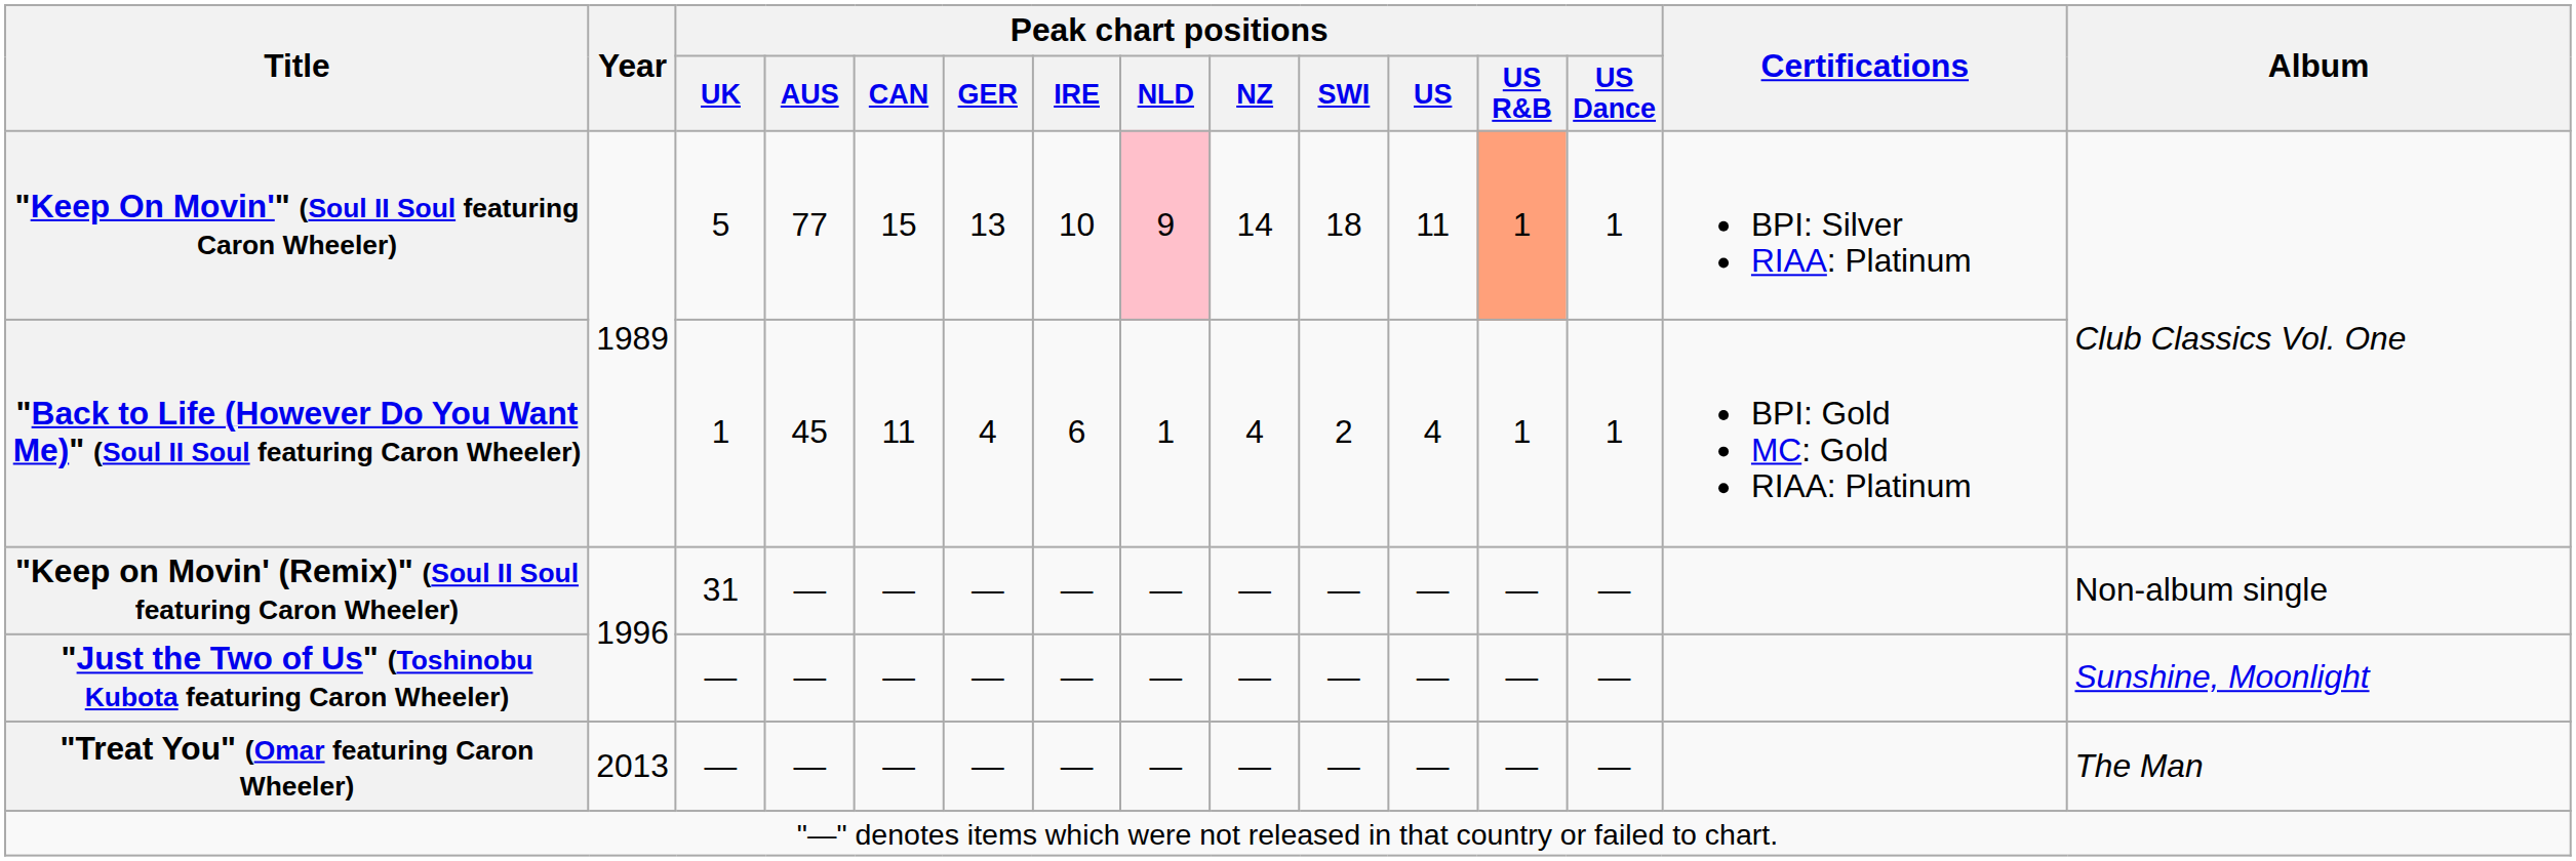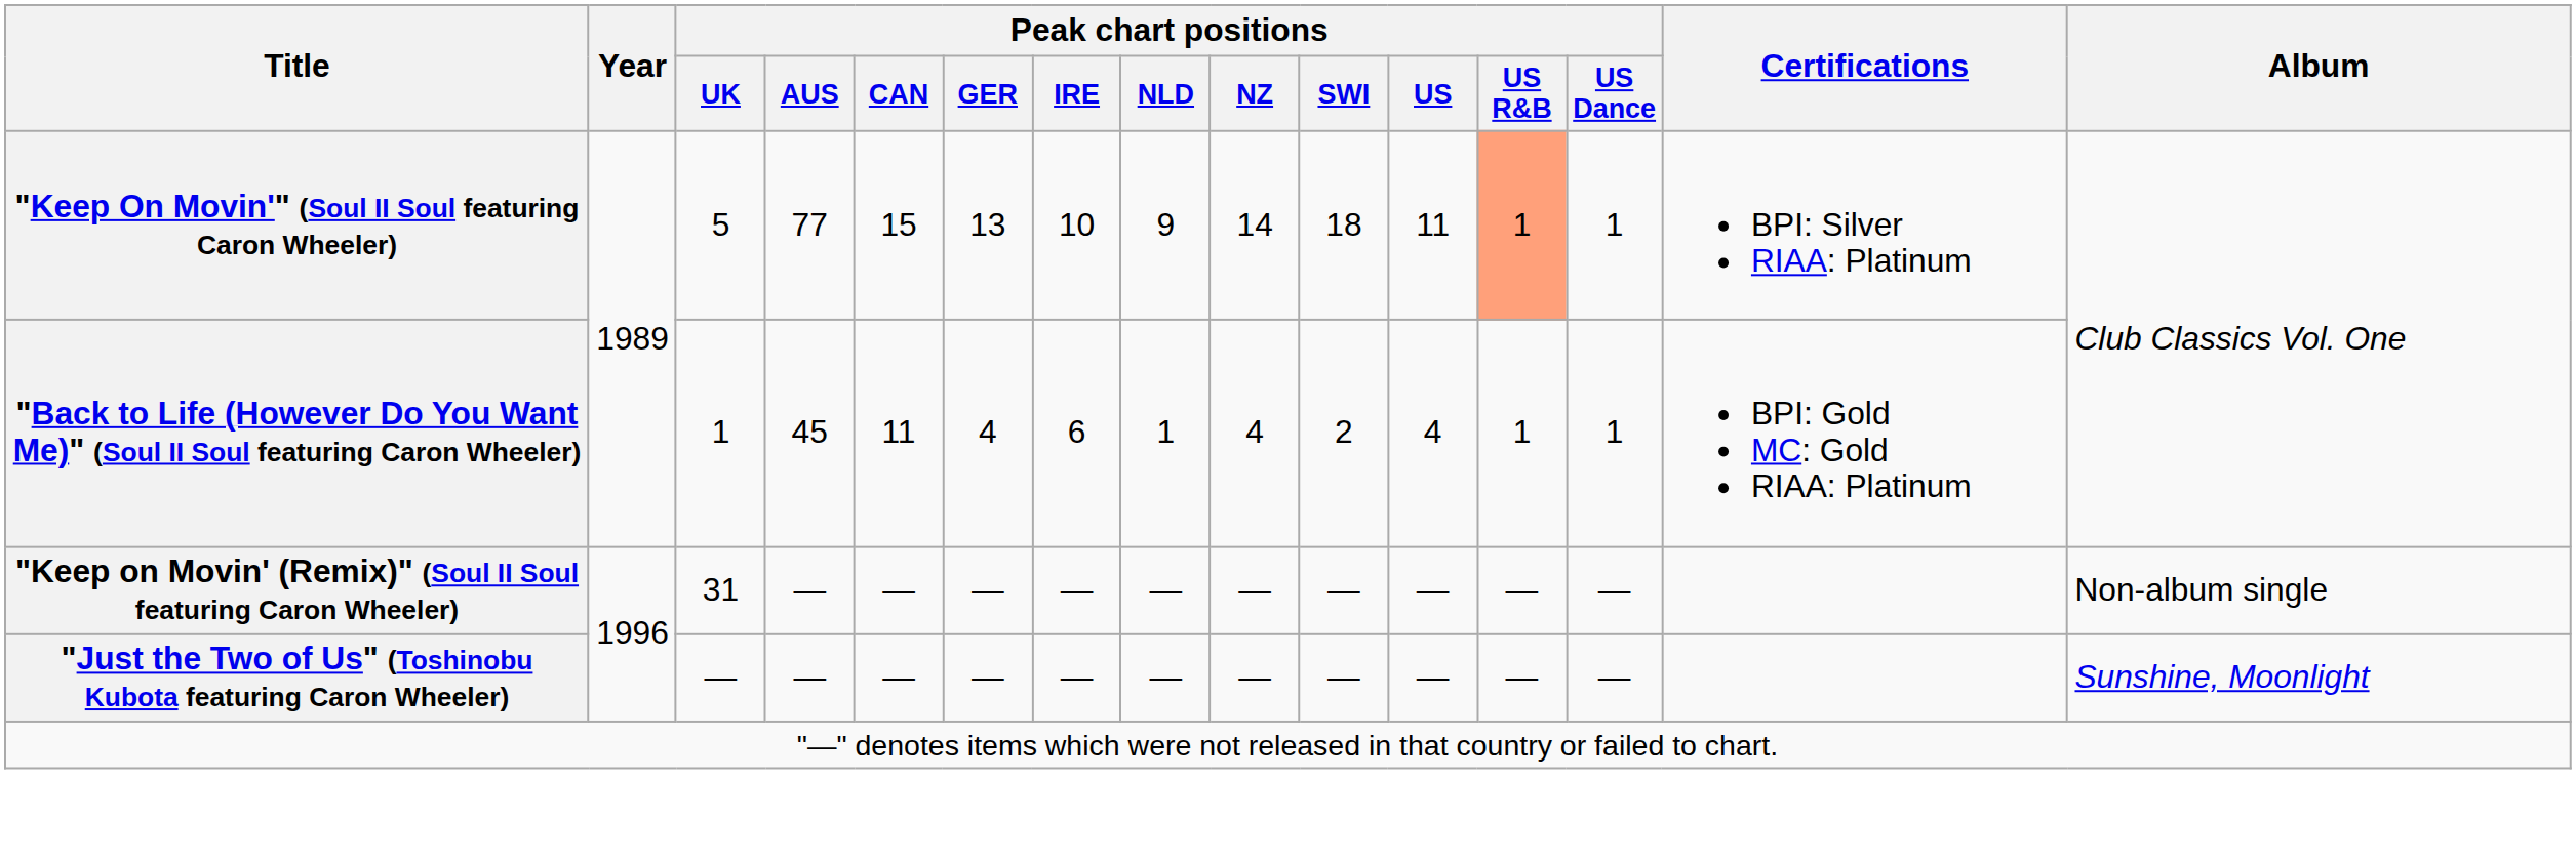"Keep On Movin'" (Soul II Soul featuring Caron Wheeler) | Peak chart positions / NLD: pink background -> no background
- row: "Treat You" (Omar featuring Caron Wheeler) | 2013 | — | — | — | — | — | — | — | — | — | — | — | The Man
